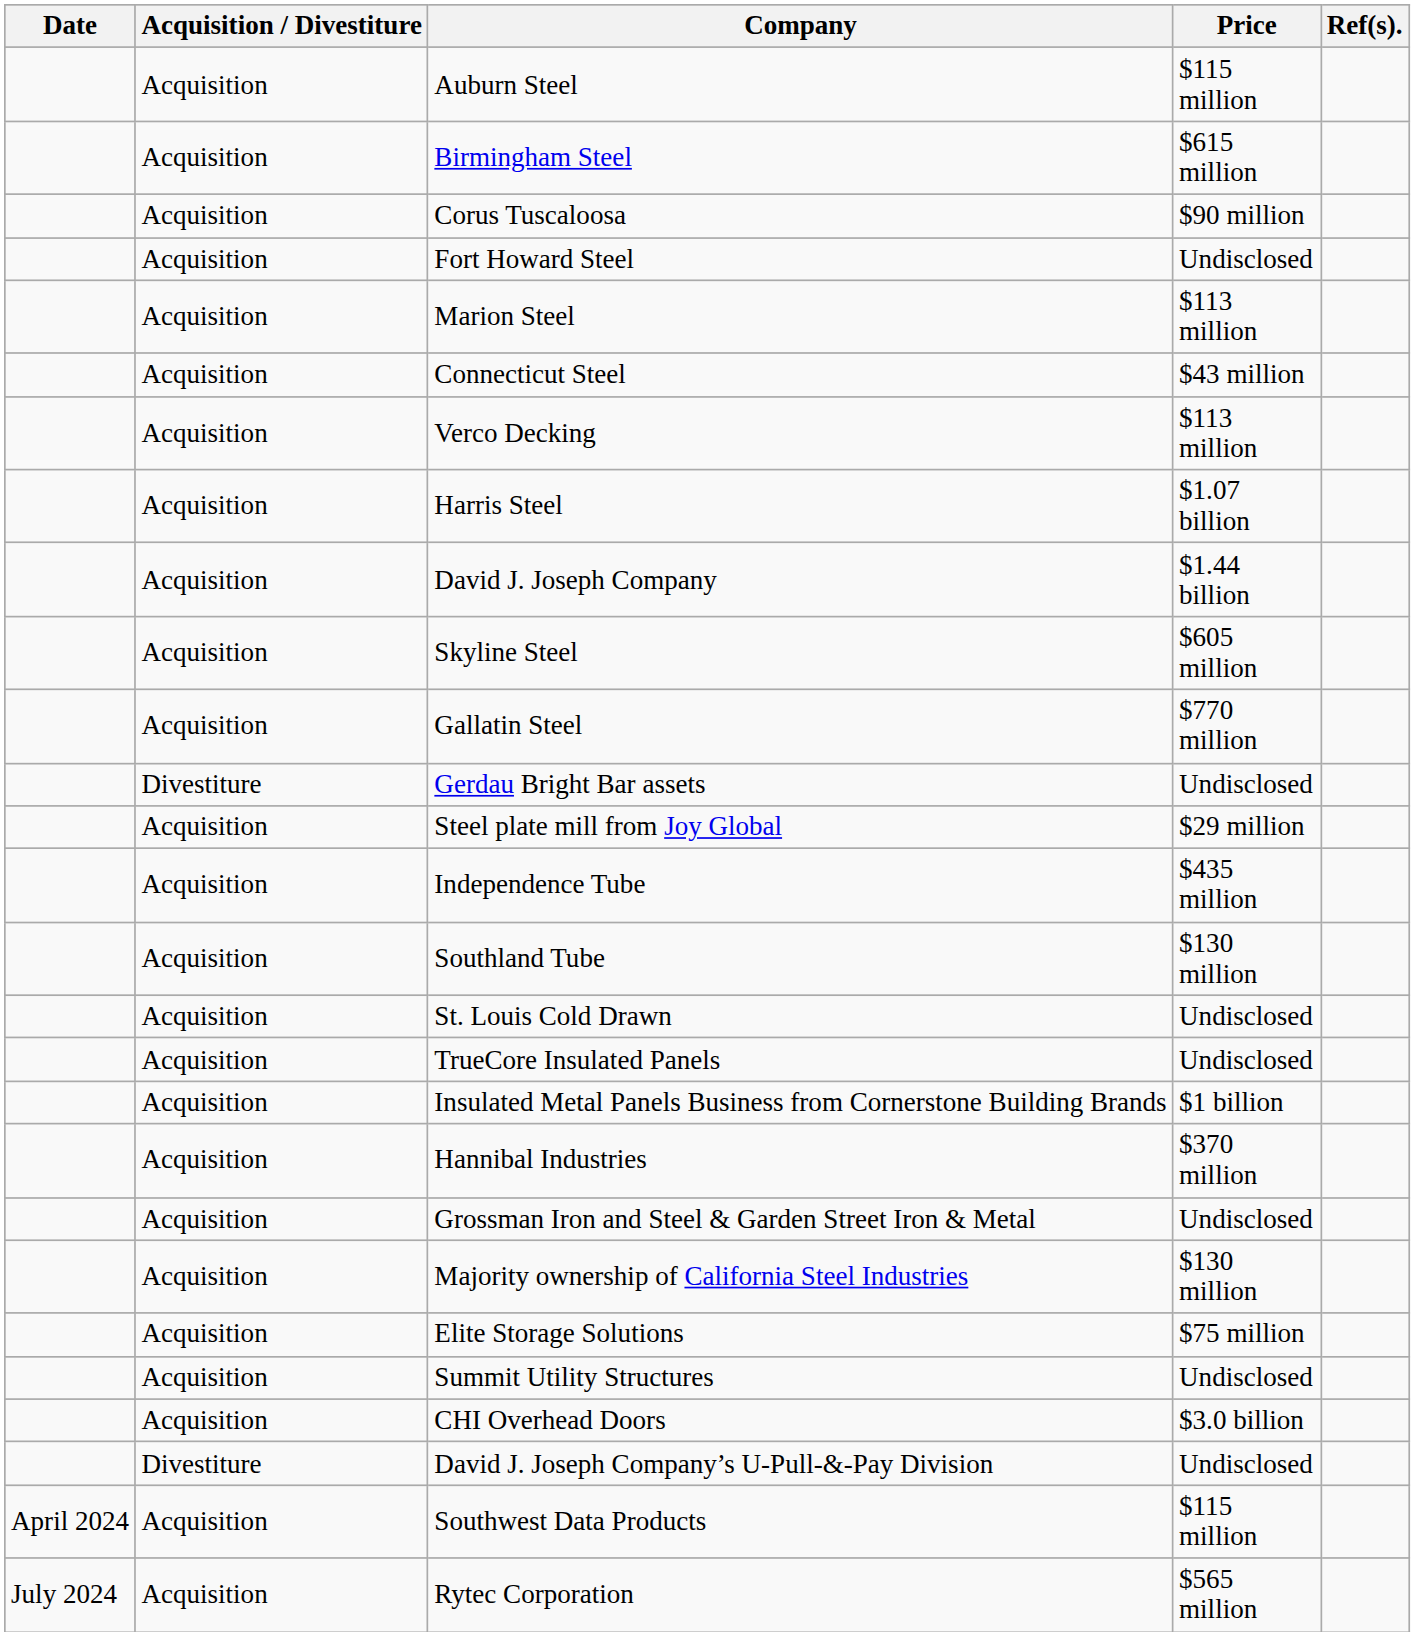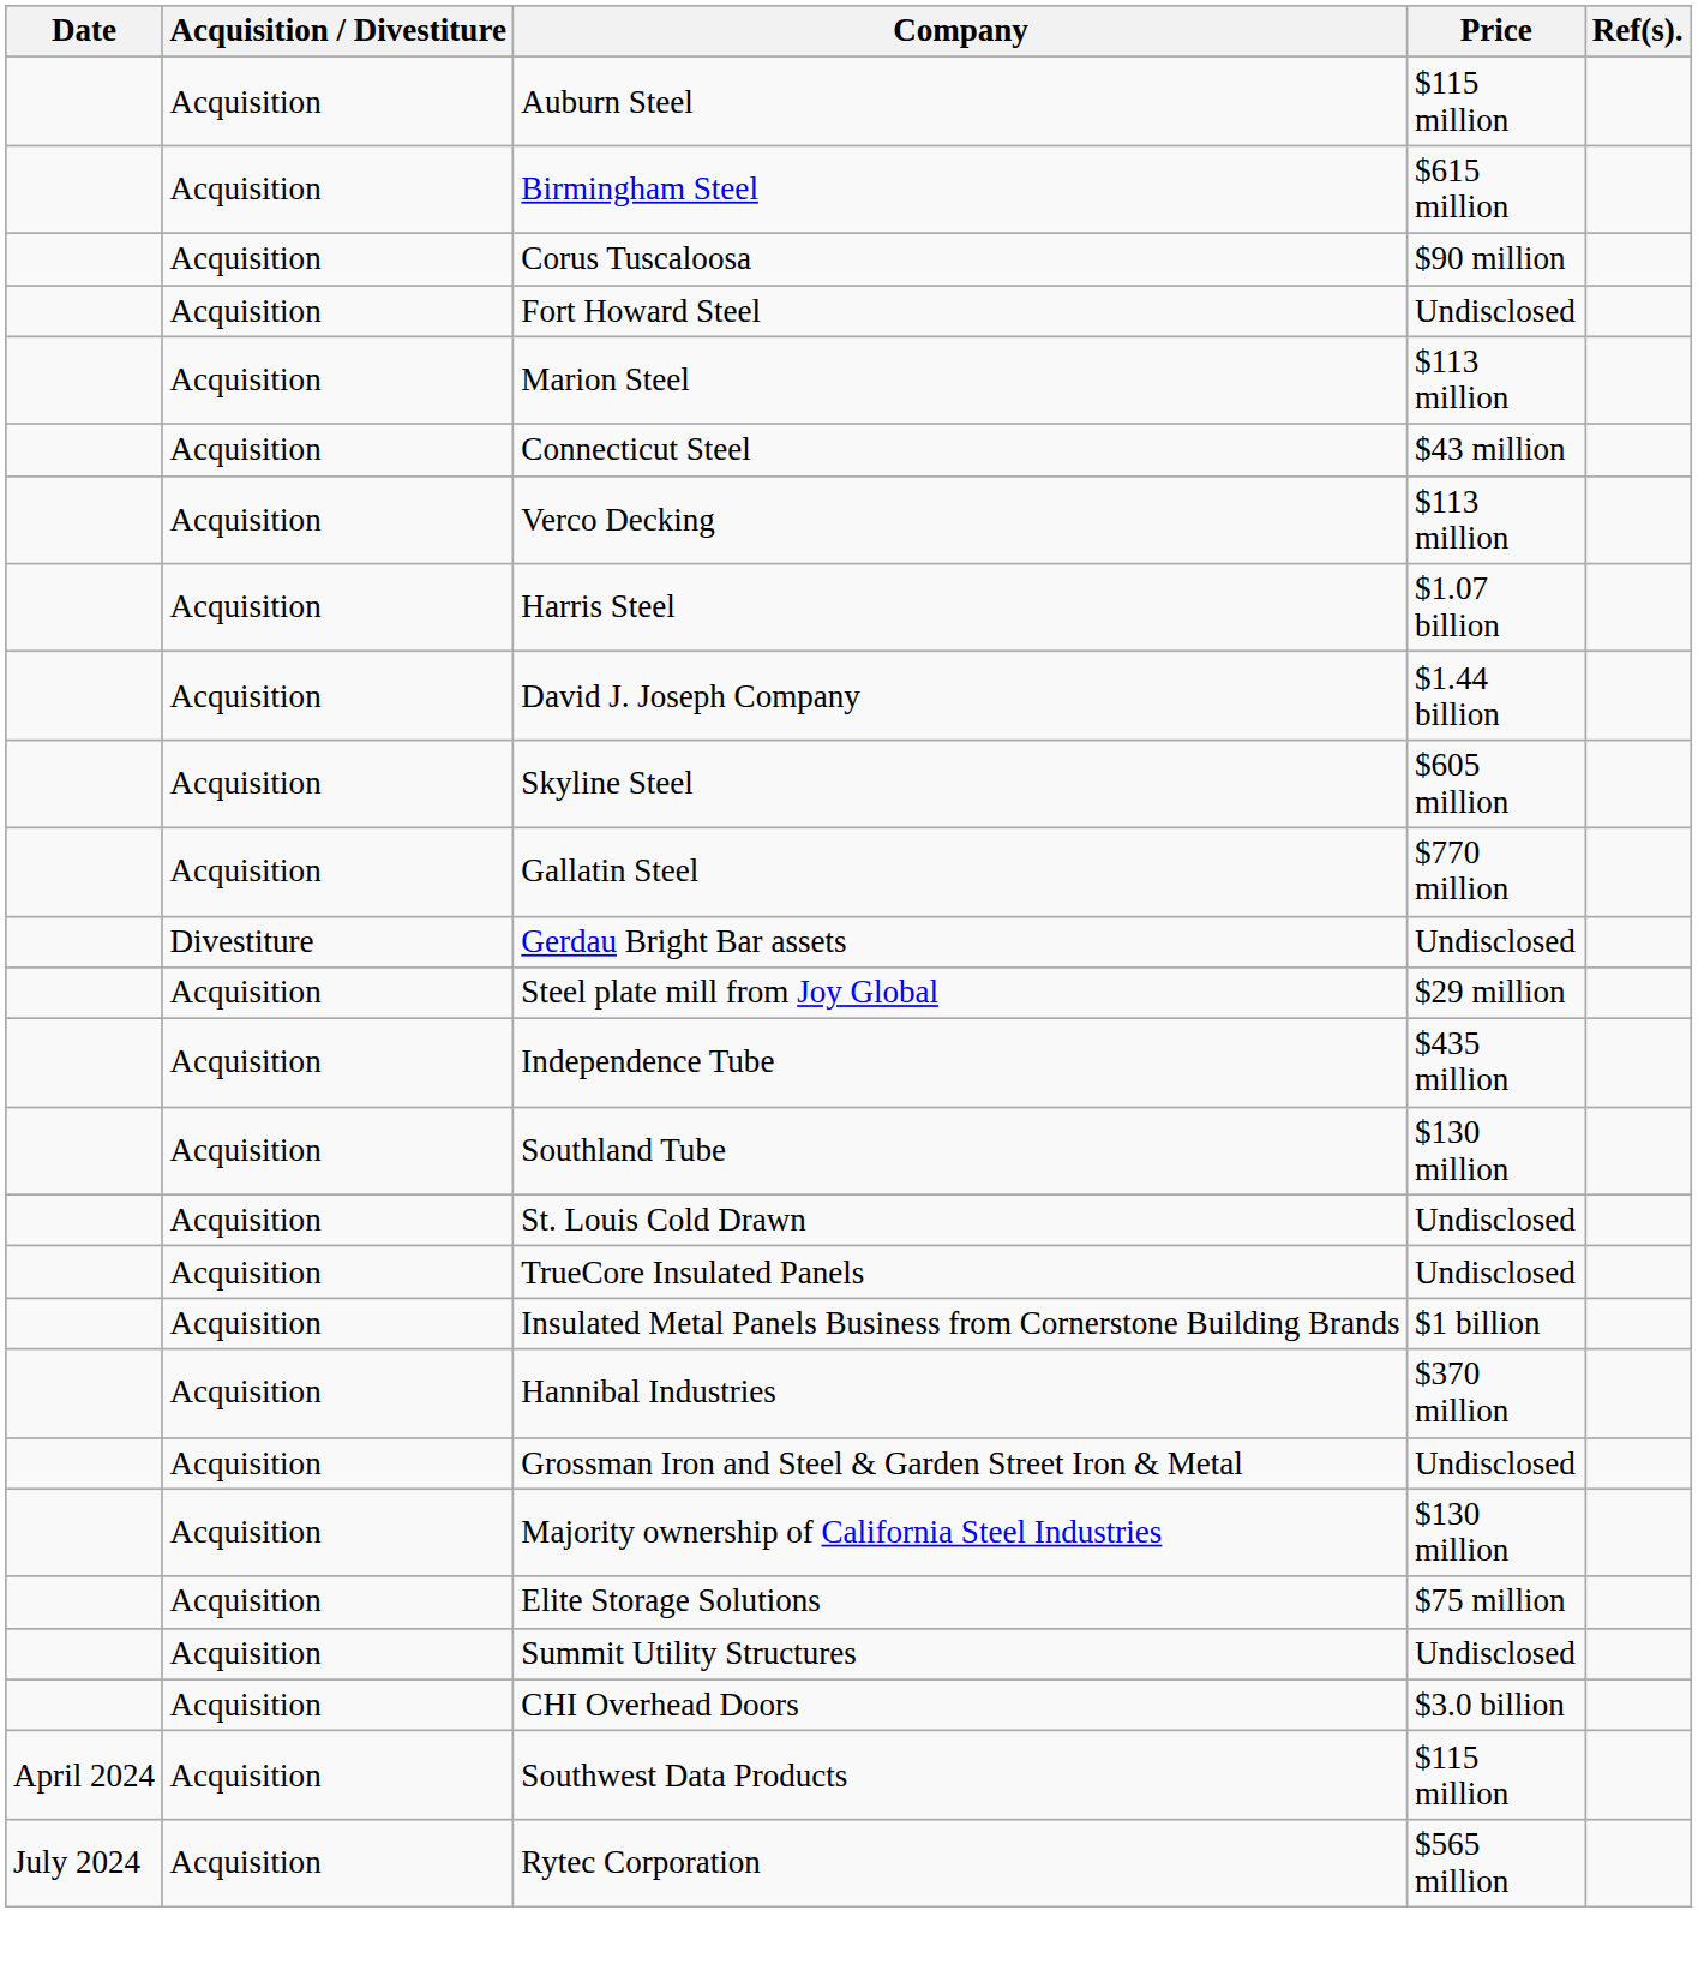- row: Divestiture | David J. Joseph Company’s U-Pull-&-Pay Division | Undisclosed
